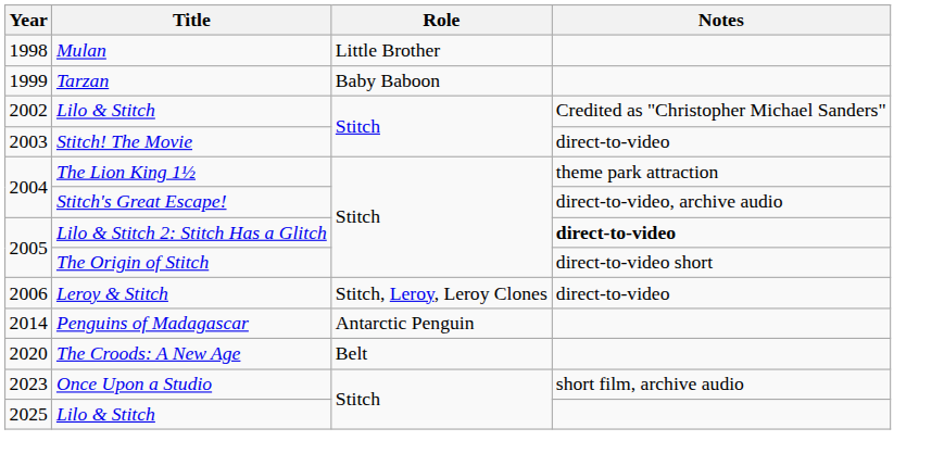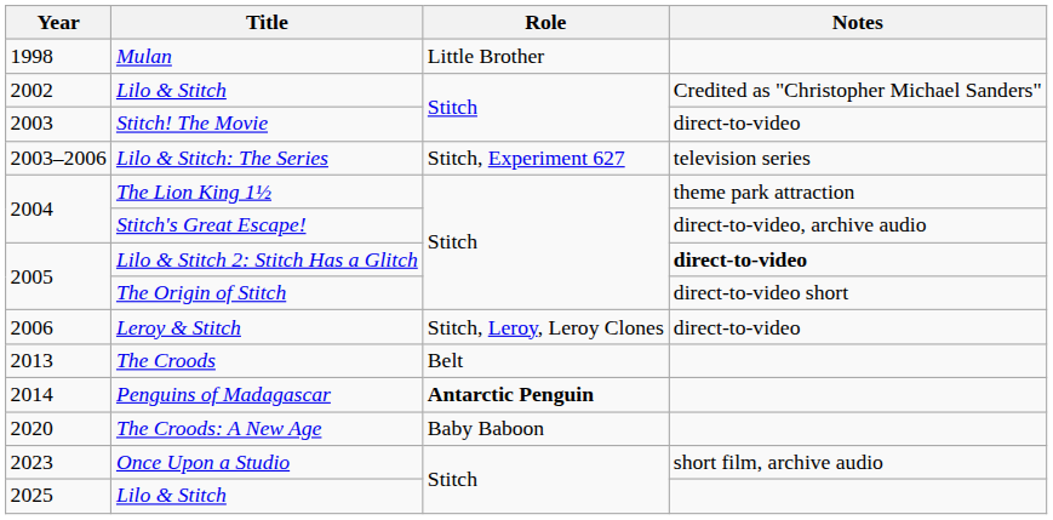- row: 1999 | Tarzan | Baby Baboon
+ row: 2003–2006 | Lilo & Stitch: The Series | Stitch, Experiment 627 | television series
+ row: 2013 | The Croods | Belt
Penguins of Madagascar | Role: normal -> bold
The Croods: A New Age | Role: Belt -> Baby Baboon
